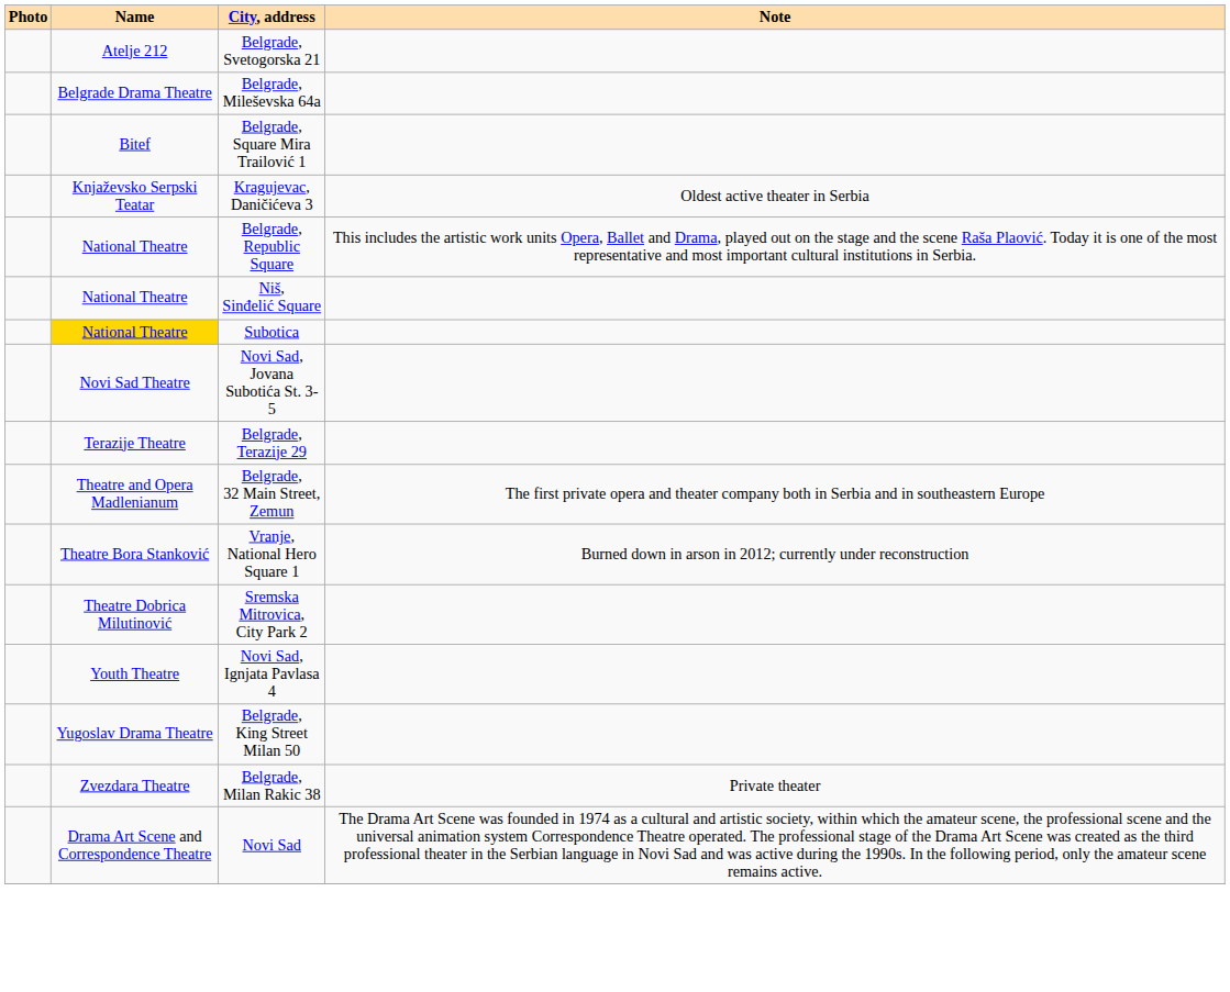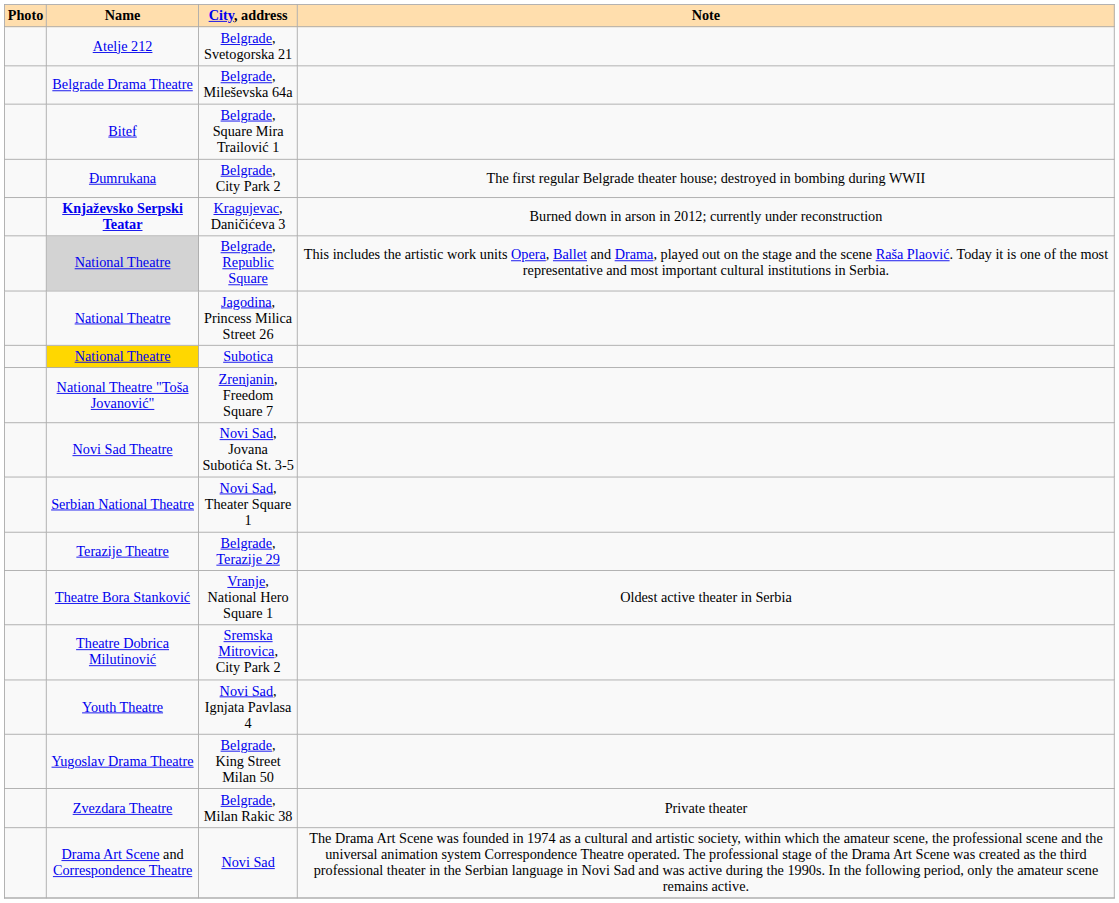+ row: Đumrukana | Belgrade, City Park 2 | The first regular Belgrade theater house; destroyed in bombing during WWII
Kragujevac, Daničićeva 3 | Name: normal -> bold
Kragujevac, Daničićeva 3 | Note: Oldest active theater in Serbia -> Burned down in arson in 2012; currently under reconstruction
Belgrade, Republic Square | Name: no background -> lightgrey background
+ row: National Theatre | Jagodina, Princess Milica Street 26
- row: National Theatre | Niš, Sinđelić Square
+ row: National Theatre "Toša Jovanović" | Zrenjanin, Freedom Square 7
+ row: Serbian National Theatre | Novi Sad, Theater Square 1
- row: Theatre and Opera Madlenianum | Belgrade, 32 Main Street, Zemun | The first private opera and theater company both in Serbia and in southeastern Europe
Vranje, National Hero Square 1 | Note: Burned down in arson in 2012; currently under reconstruction -> Oldest active theater in Serbia
